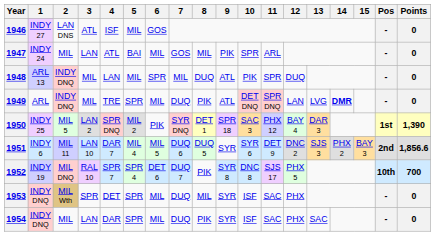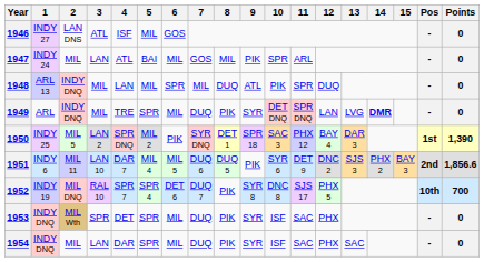1949 | 9: ATL -> SYR
1951 | 9: SYR -> PIK
1953 | 8: MIL -> PIK
